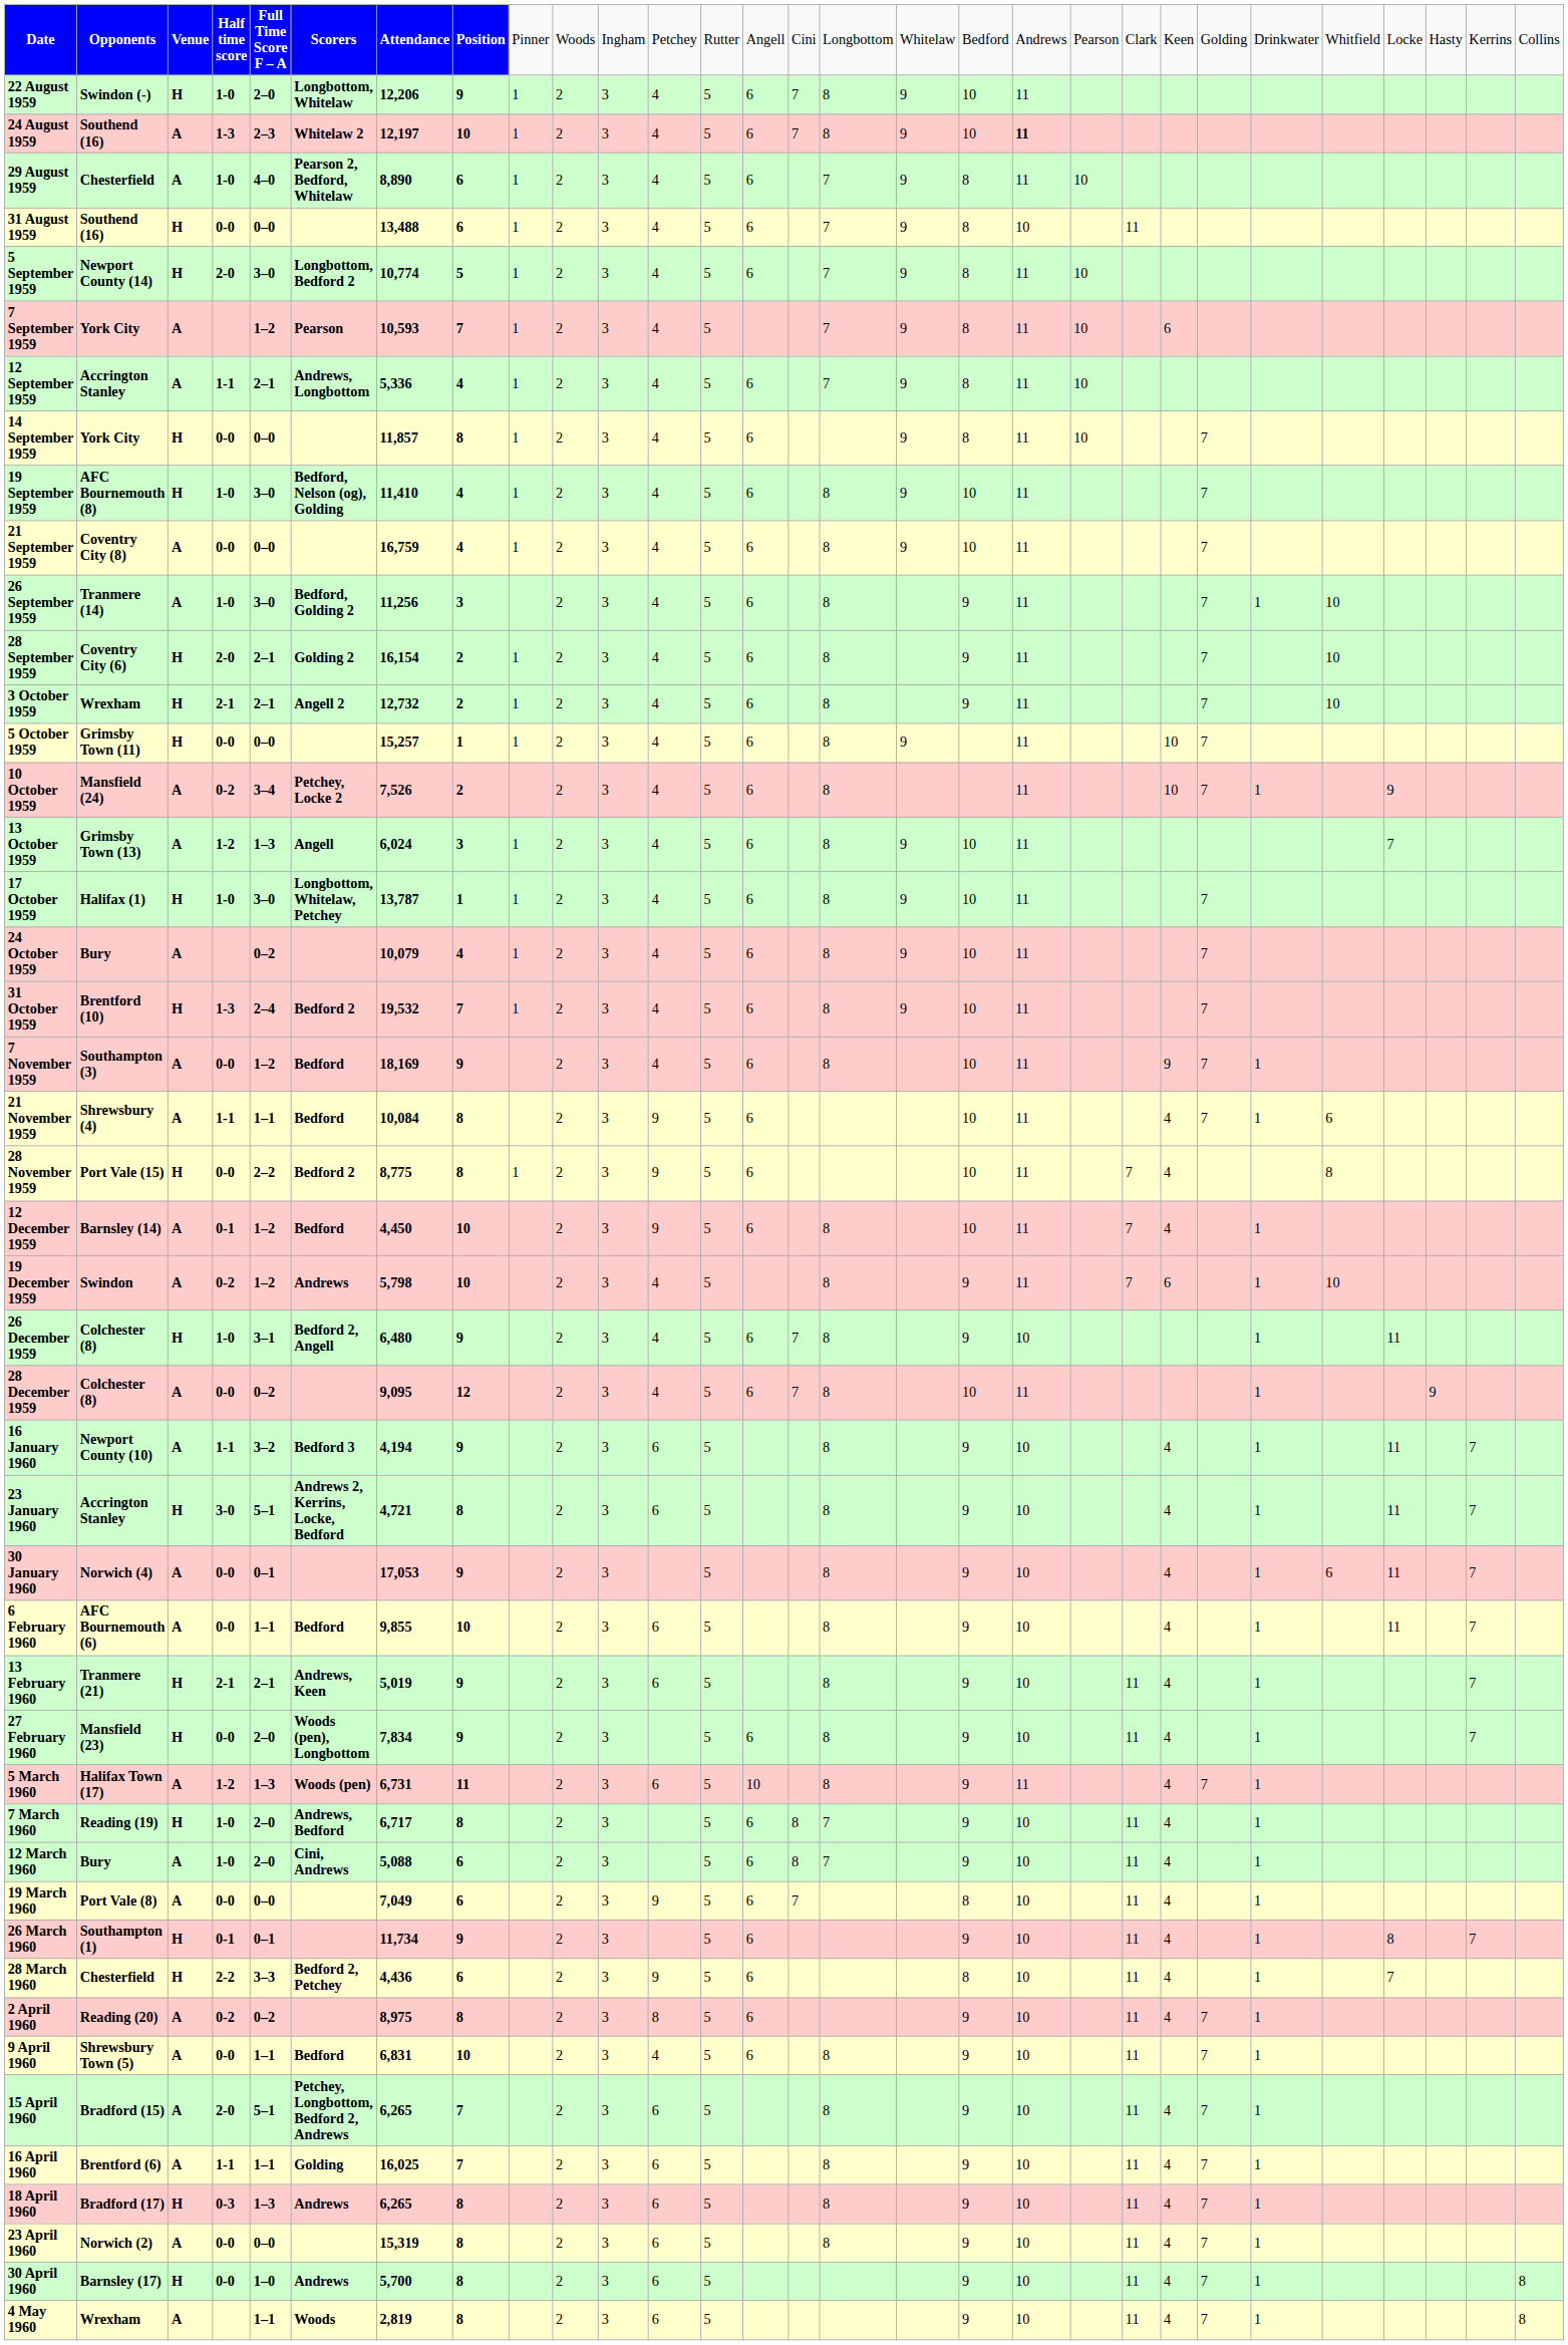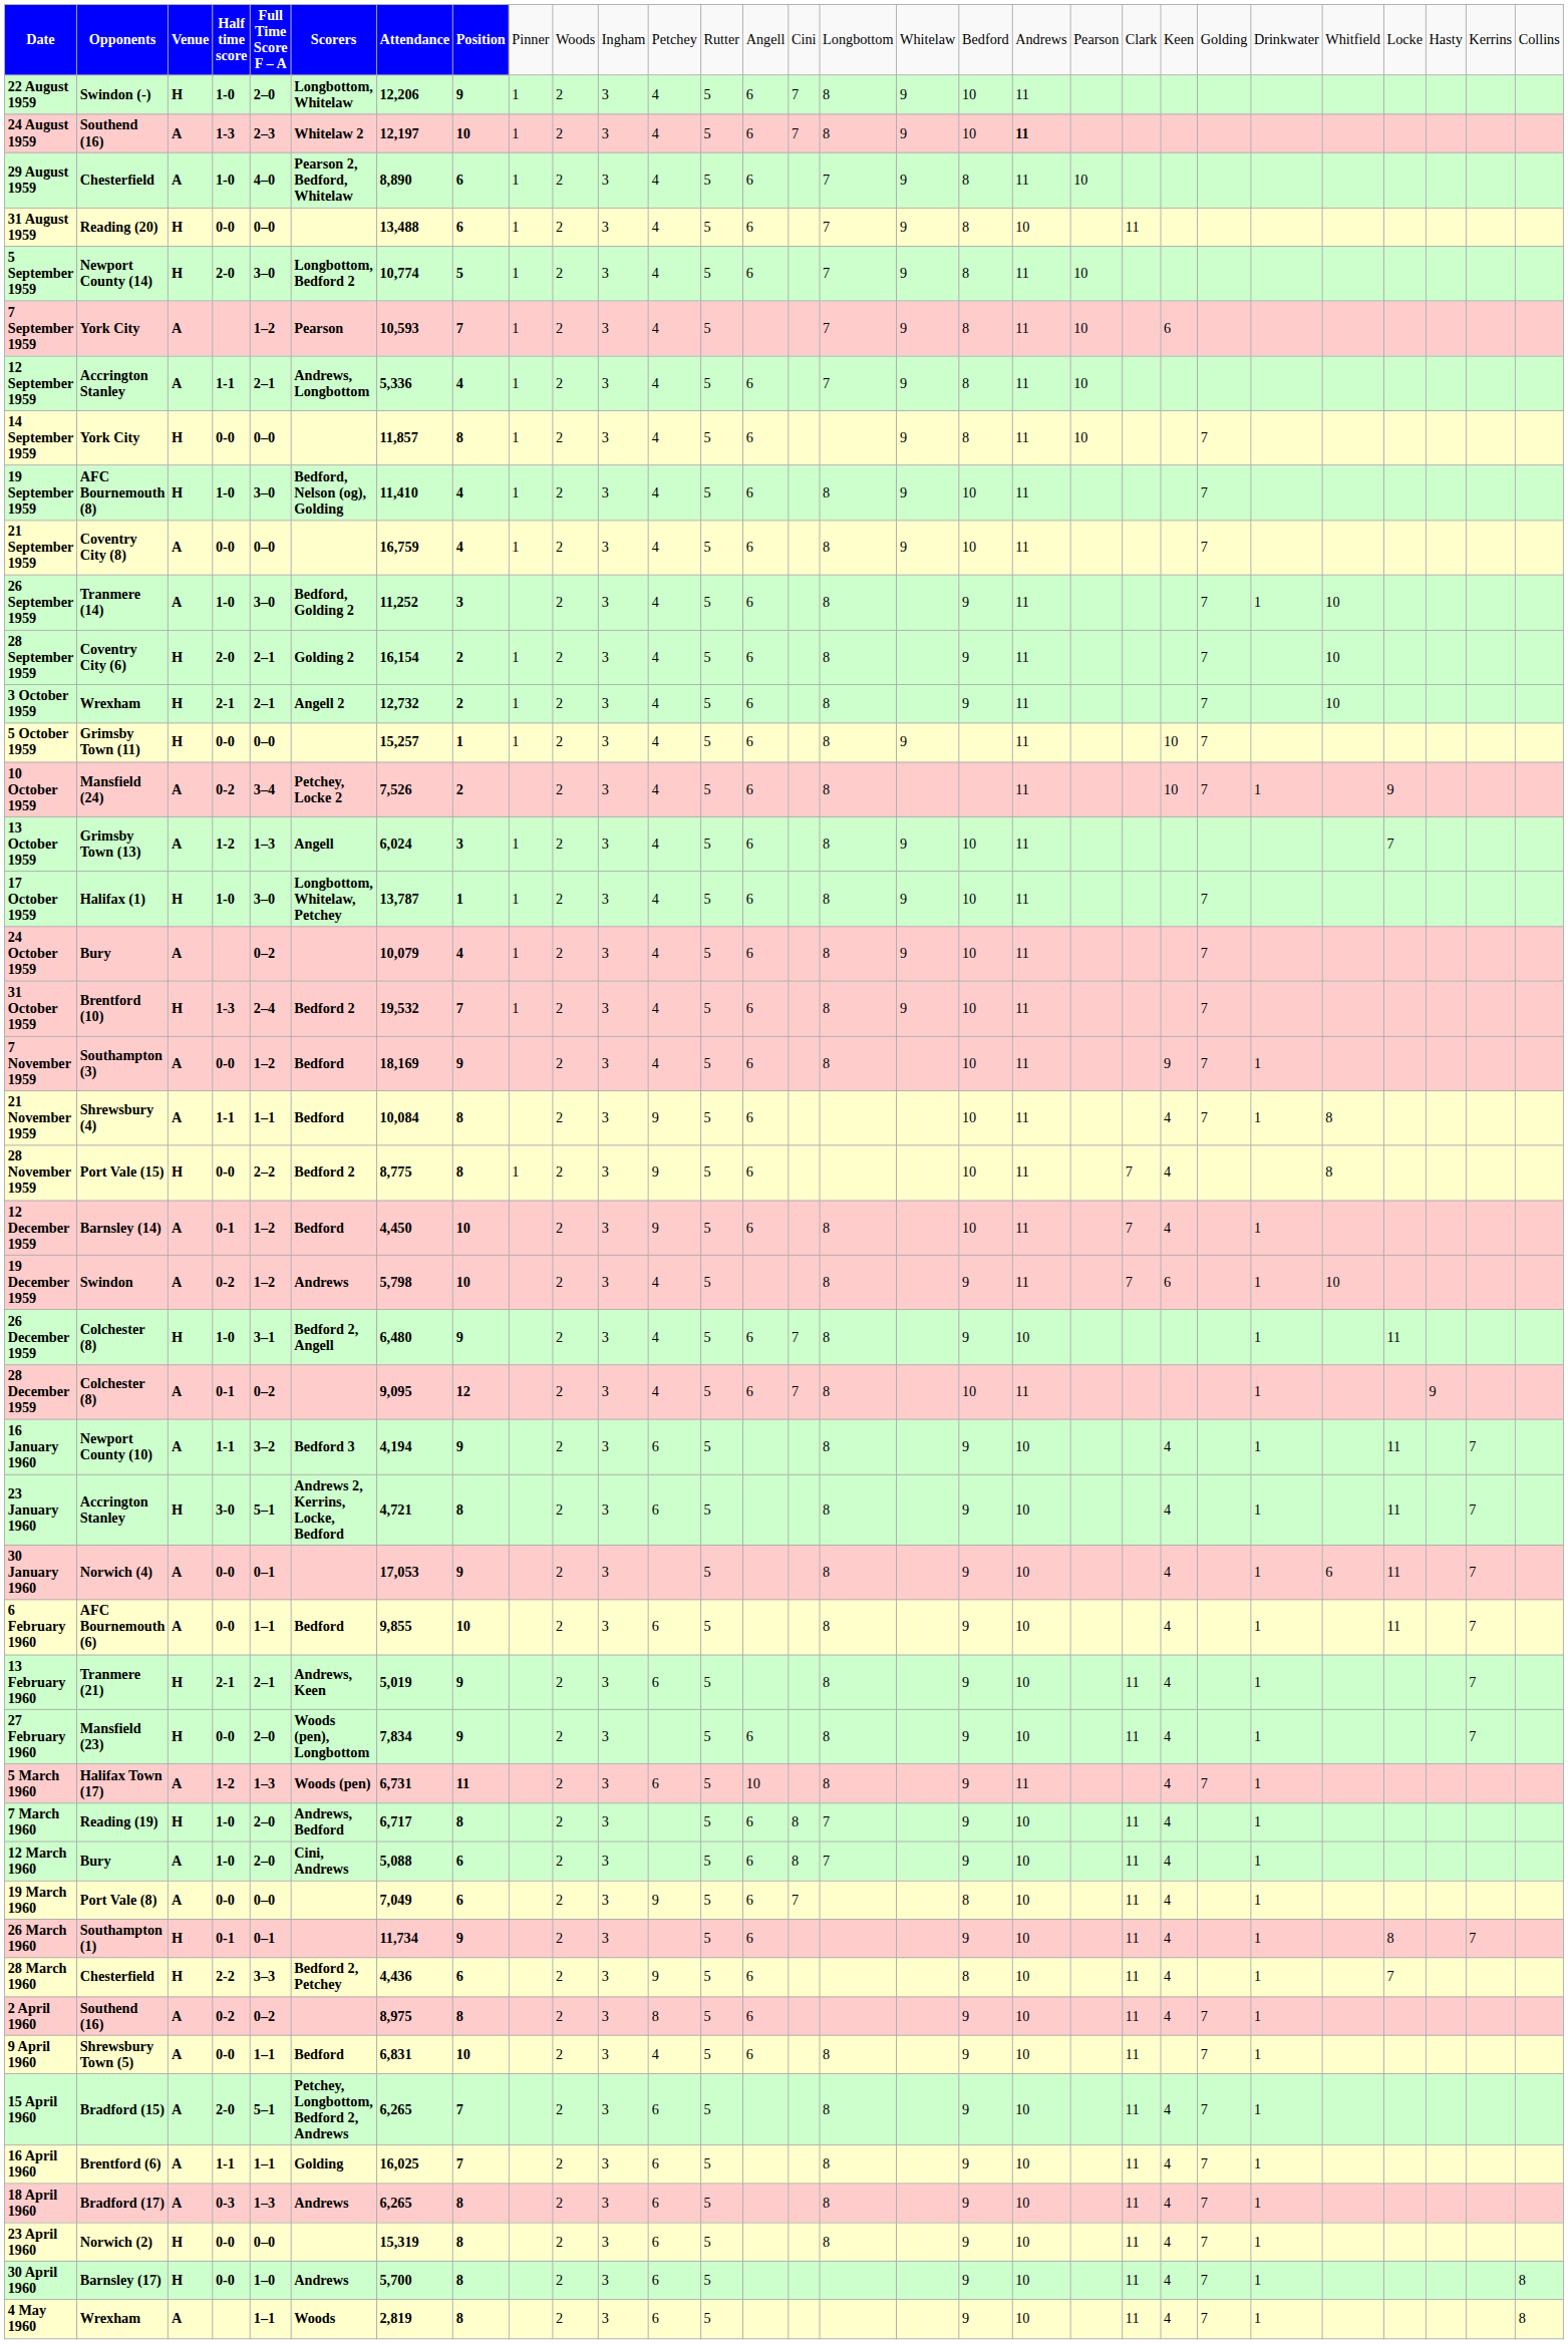31 August 1959 | column 2: Southend (16) -> Reading (20)
26 September 1959 | column 7: 11,256 -> 11,252
21 November 1959 | column 25: 6 -> 8
28 December 1959 | column 4: 0-0 -> 0-1
2 April 1960 | column 2: Reading (20) -> Southend (16)
18 April 1960 | column 3: H -> A
23 April 1960 | column 3: A -> H
